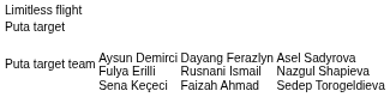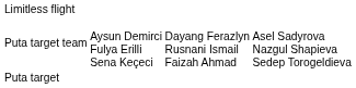rows swapped: Puta target <-> Puta target team
